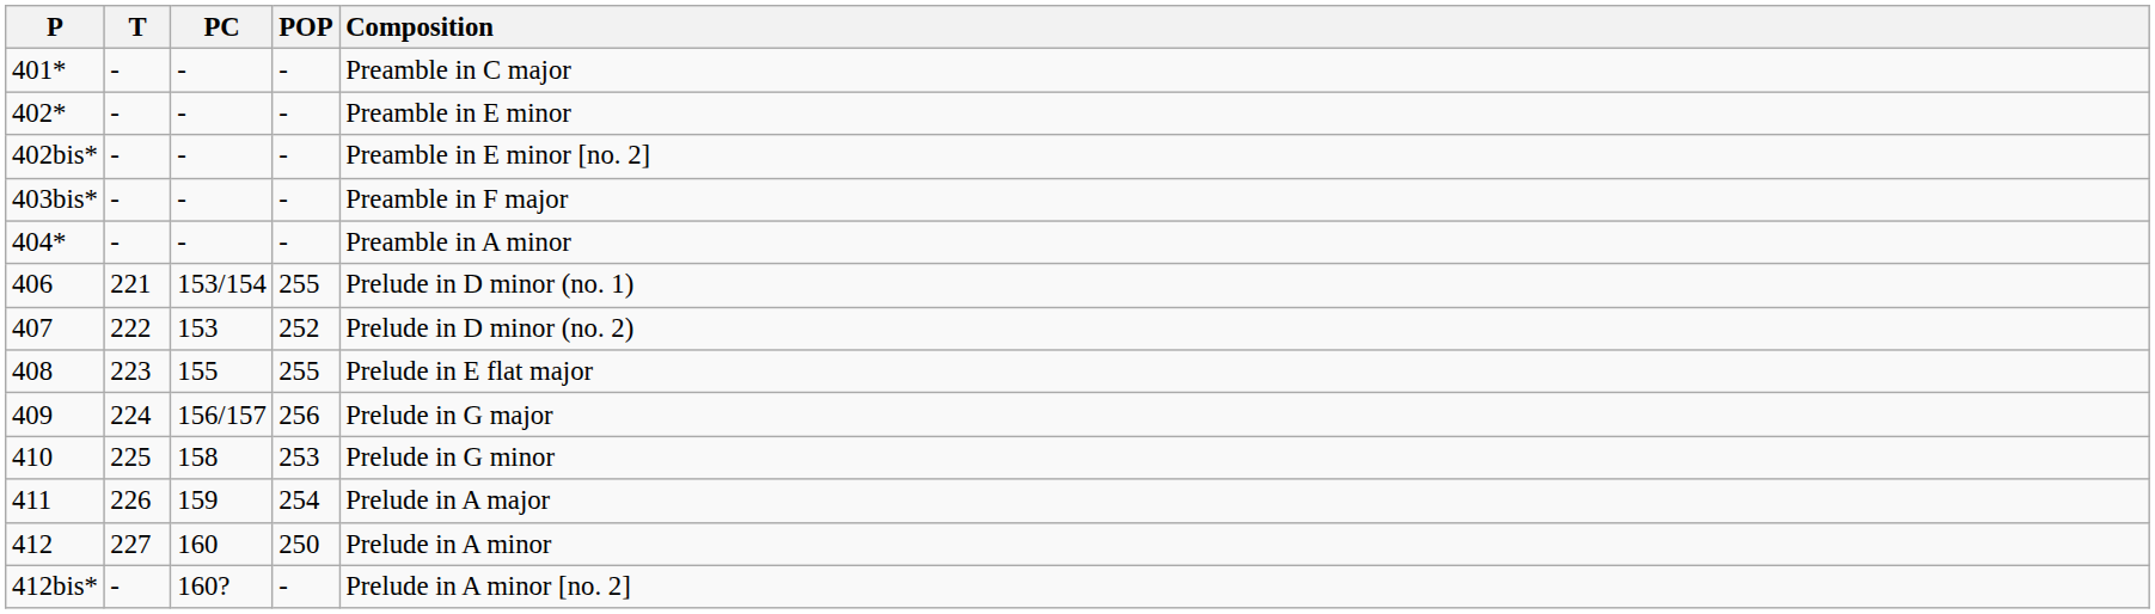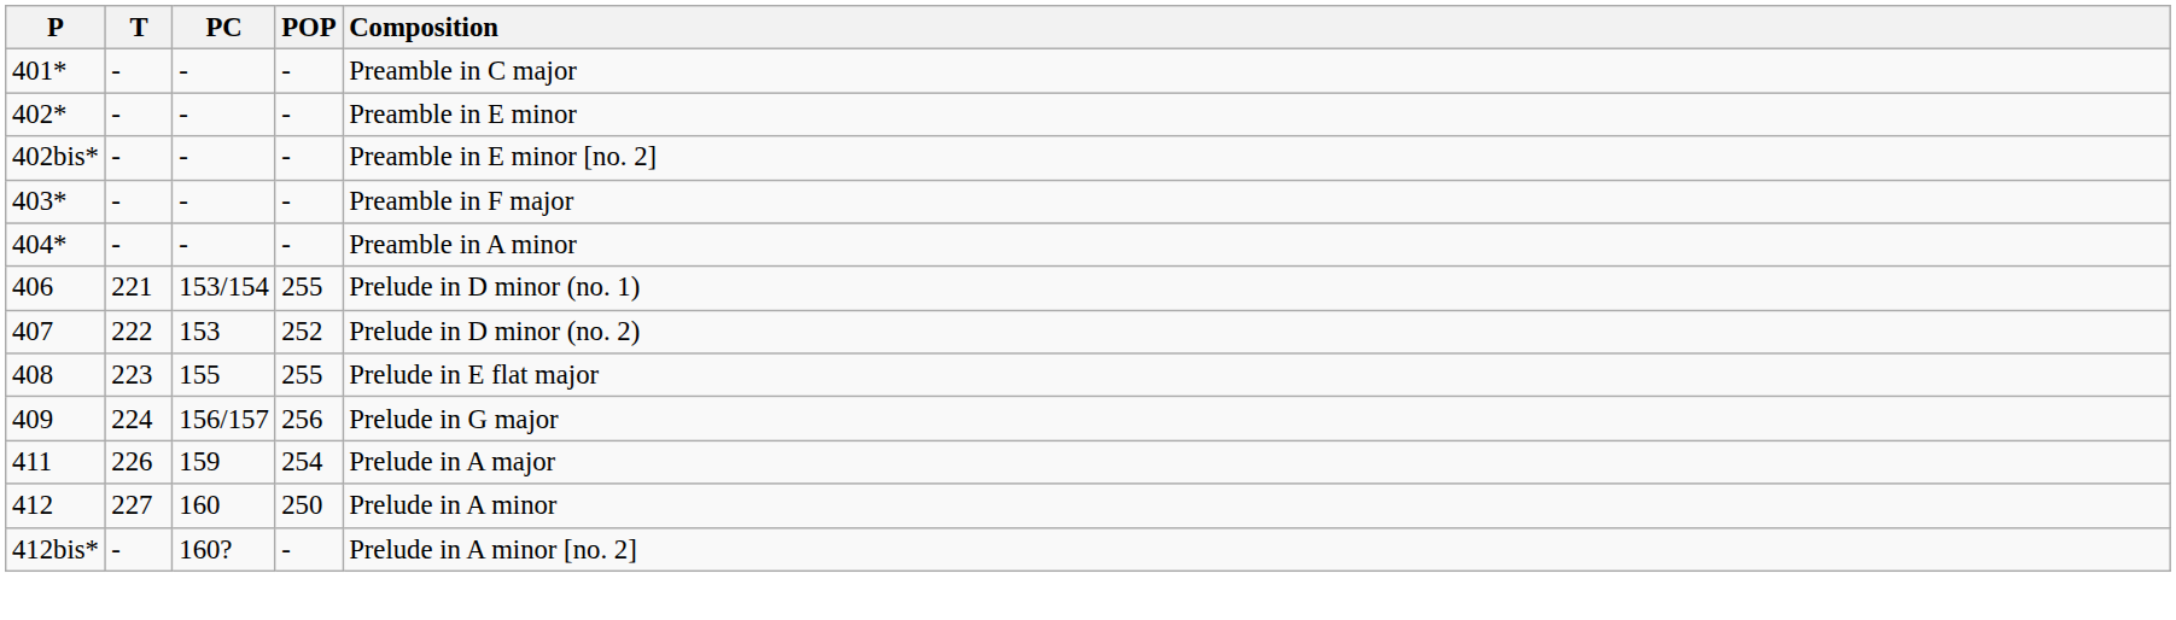+ row: 403* | - | - | - | Preamble in F major
- row: 403bis* | - | - | - | Preamble in F major
- row: 410 | 225 | 158 | 253 | Prelude in G minor
